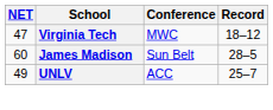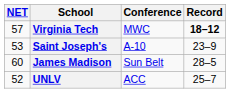Virginia Tech | NET: 47 -> 57
Virginia Tech | Record: normal -> bold
+ row: 53 | Saint Joseph's | A-10 | 23–9
UNLV | NET: 49 -> 52
